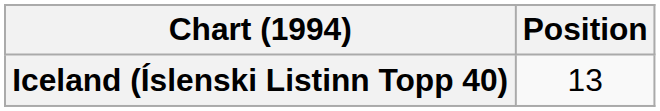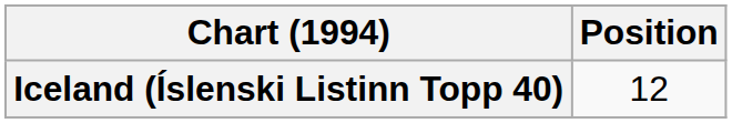Iceland (Íslenski Listinn Topp 40) | Position: 13 -> 12
